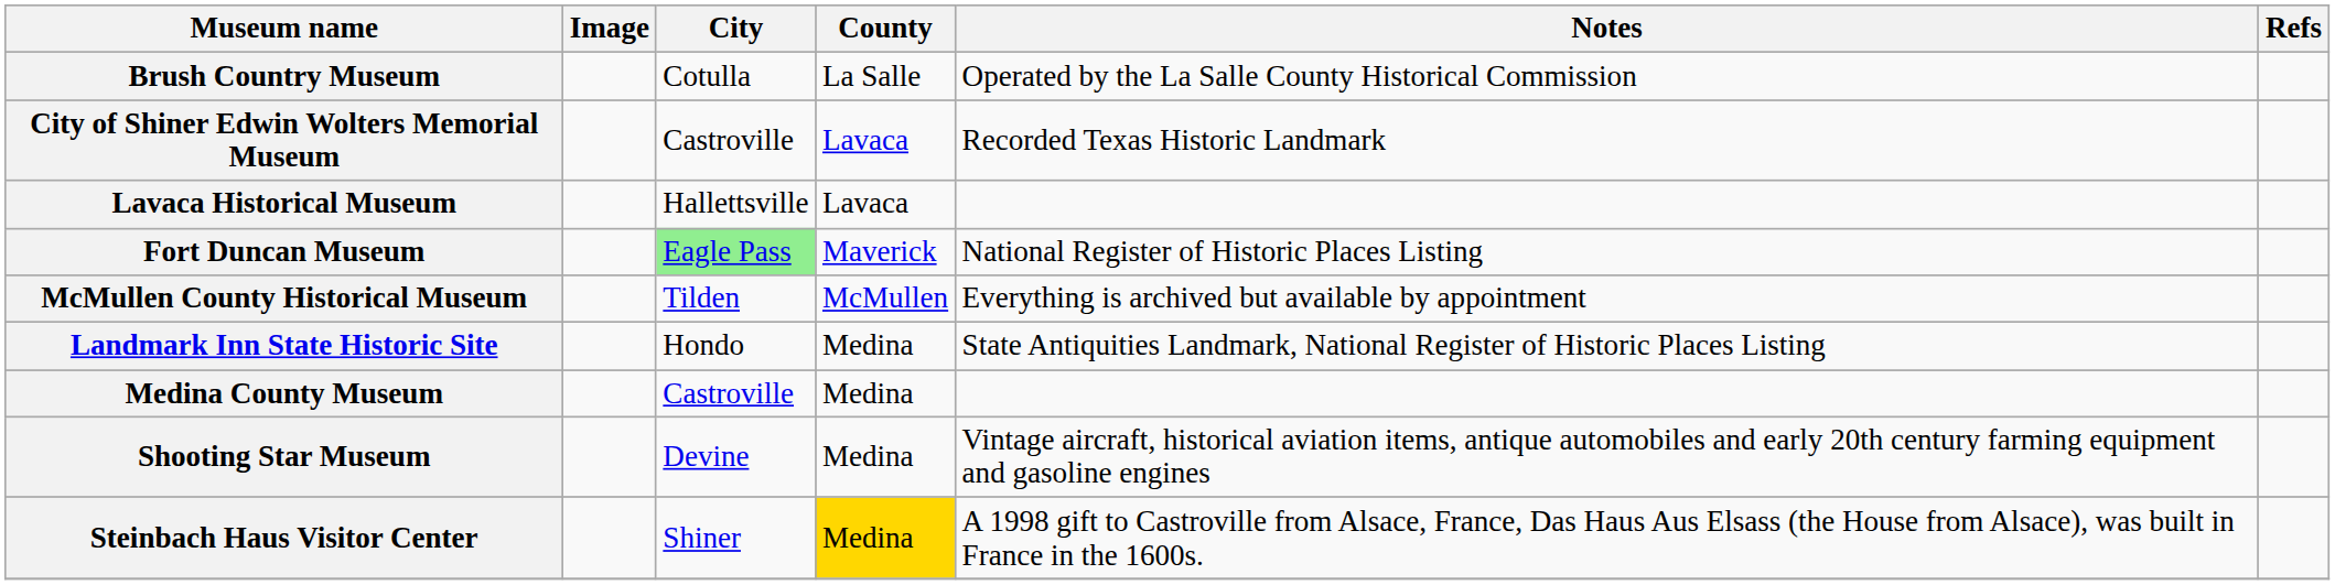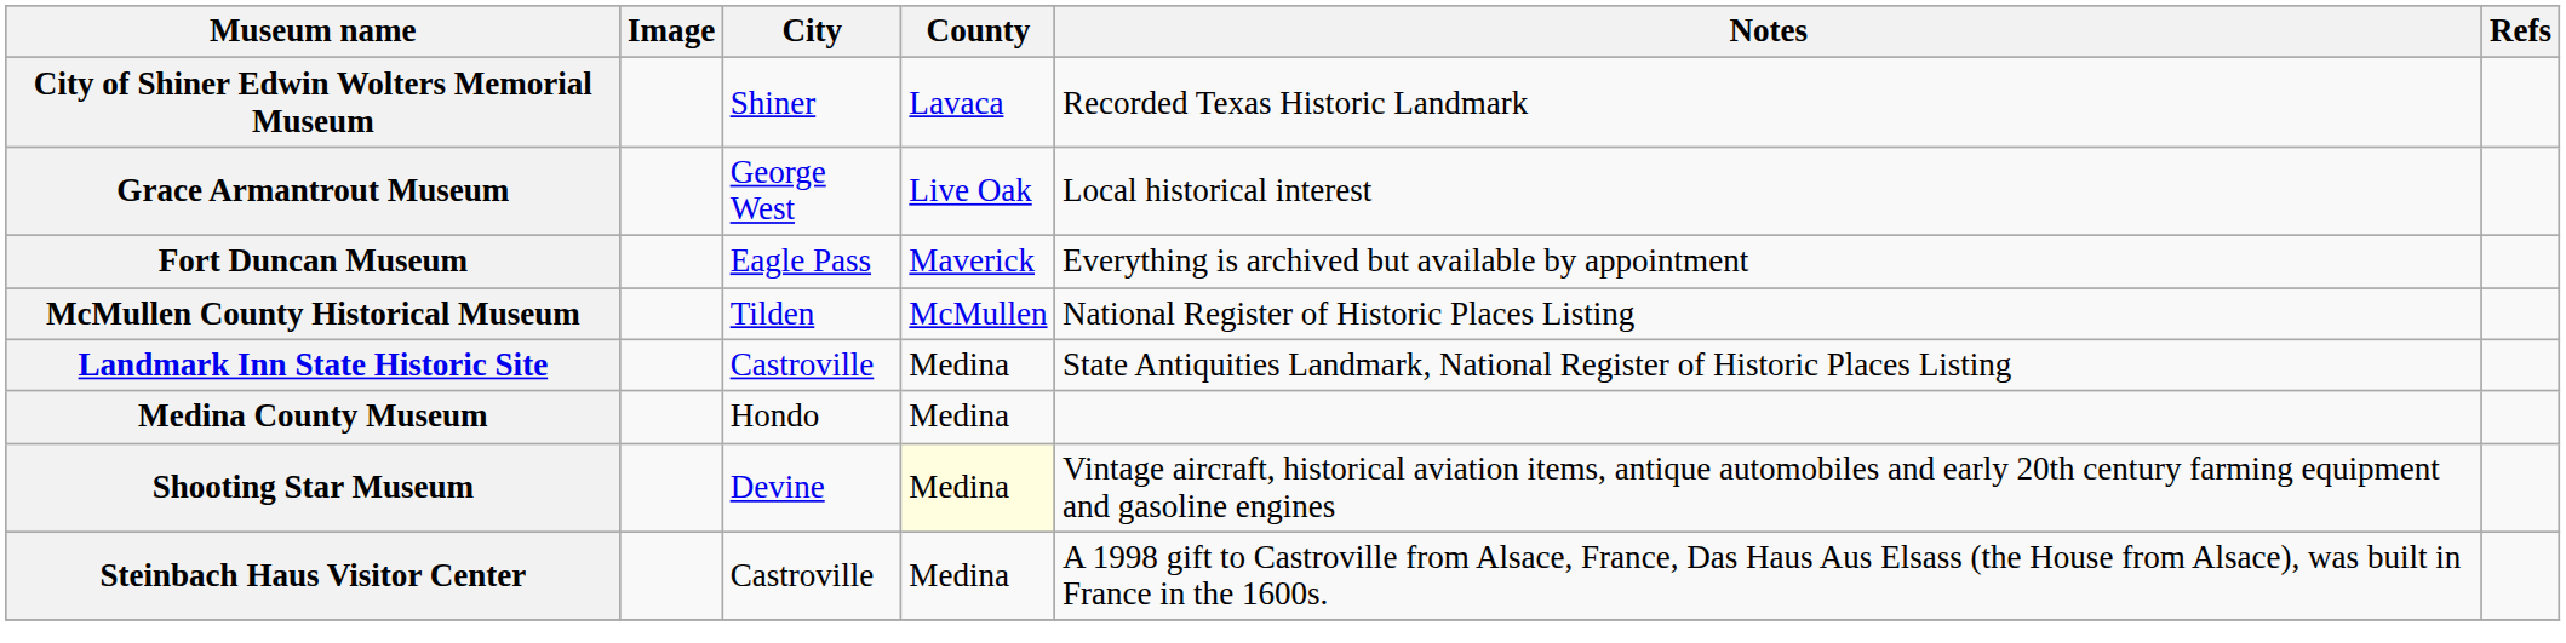- row: Brush Country Museum | Cotulla | La Salle | Operated by the La Salle County Historical Commission
City of Shiner Edwin Wolters Memorial Museum | City: Castroville -> Shiner
- row: Lavaca Historical Museum | Hallettsville | Lavaca
+ row: Grace Armantrout Museum | George West | Live Oak | Local historical interest
Fort Duncan Museum | City: lightgreen background -> no background
Fort Duncan Museum | Notes: National Register of Historic Places Listing -> Everything is archived but available by appointment
McMullen County Historical Museum | Notes: Everything is archived but available by appointment -> National Register of Historic Places Listing
Landmark Inn State Historic Site | City: Hondo -> Castroville
Medina County Museum | City: Castroville -> Hondo
Shooting Star Museum | County: no background -> lightyellow background
Steinbach Haus Visitor Center | City: Shiner -> Castroville
Steinbach Haus Visitor Center | County: gold background -> no background
